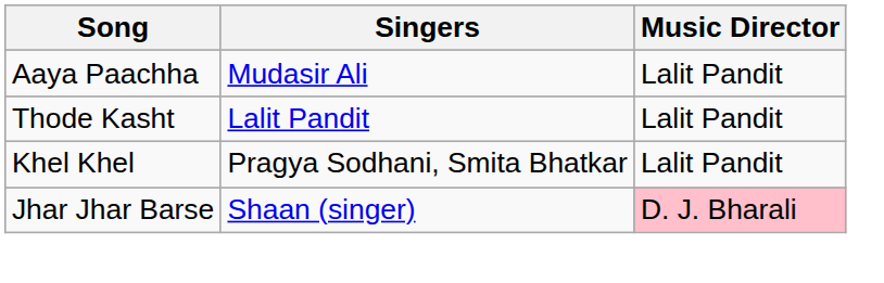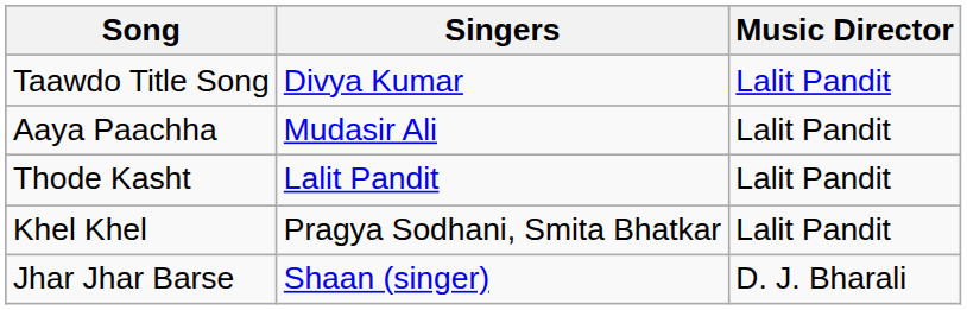+ row: Taawdo Title Song | Divya Kumar | Lalit Pandit
Jhar Jhar Barse | Music Director: pink background -> no background
